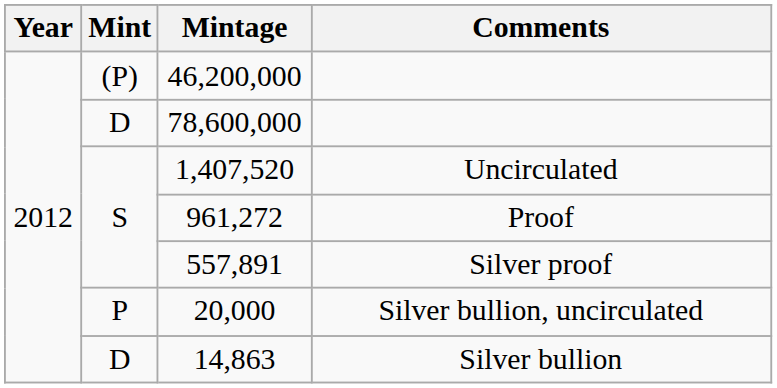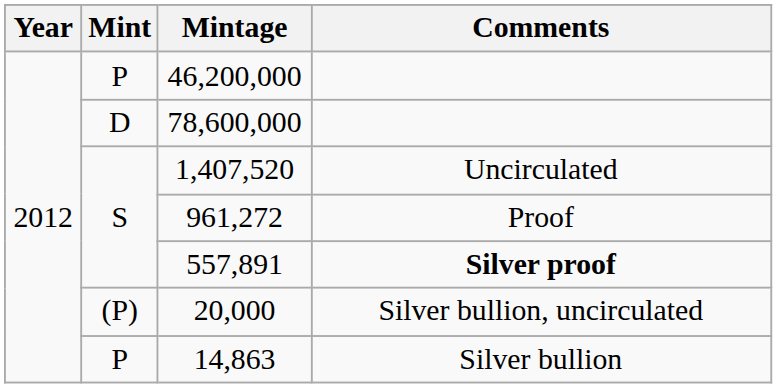46,200,000 | Mint: (P) -> P
557,891 | Comments: normal -> bold
20,000 | Mint: P -> (P)
14,863 | Mint: D -> P
